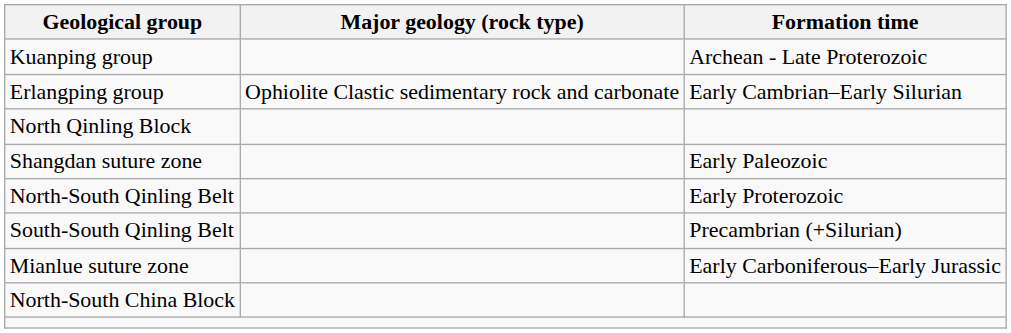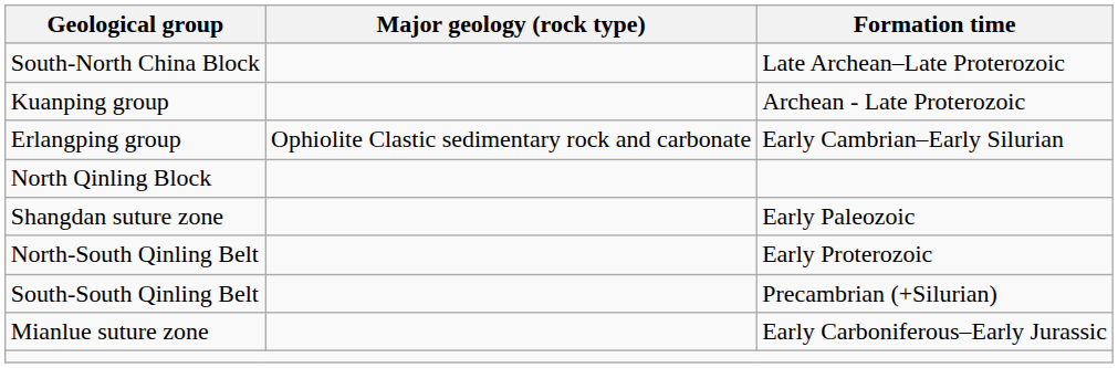+ row: South-North China Block | Late Archean–Late Proterozoic
- row: North-South China Block
